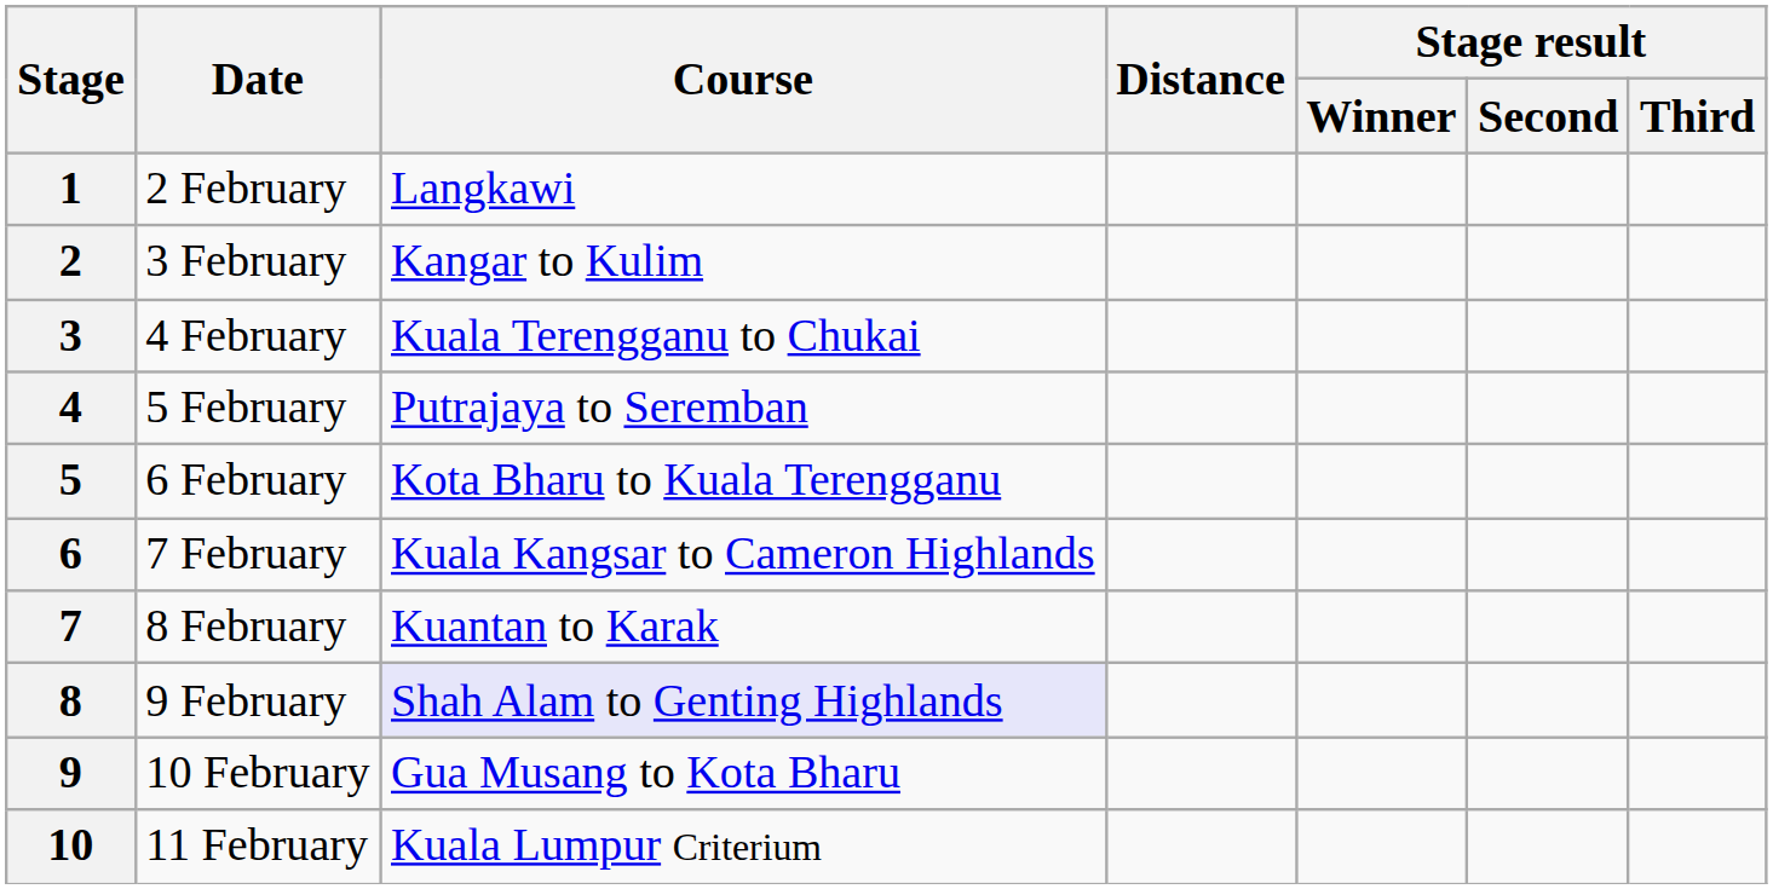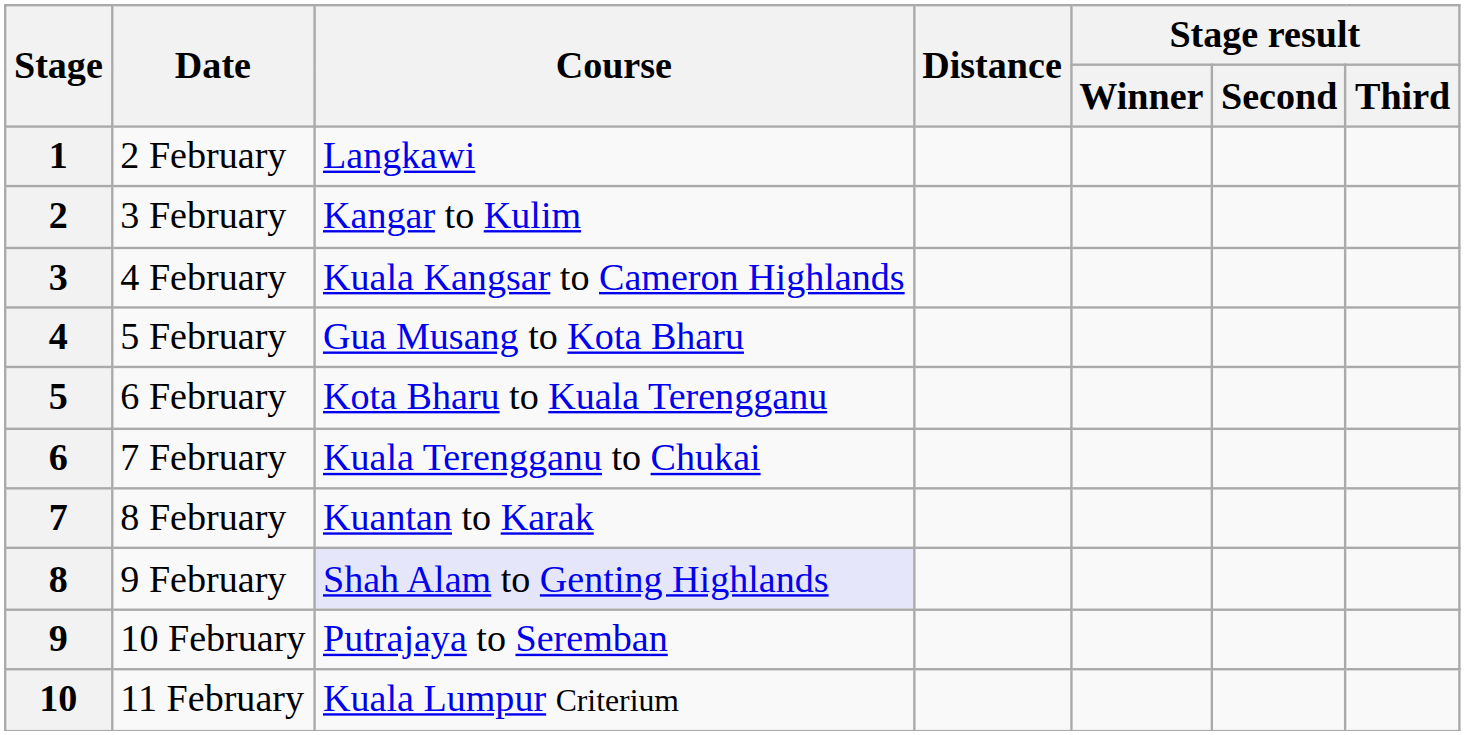3 | Course: Kuala Terengganu to Chukai -> Kuala Kangsar to Cameron Highlands
4 | Course: Putrajaya to Seremban -> Gua Musang to Kota Bharu
6 | Course: Kuala Kangsar to Cameron Highlands -> Kuala Terengganu to Chukai
9 | Course: Gua Musang to Kota Bharu -> Putrajaya to Seremban
